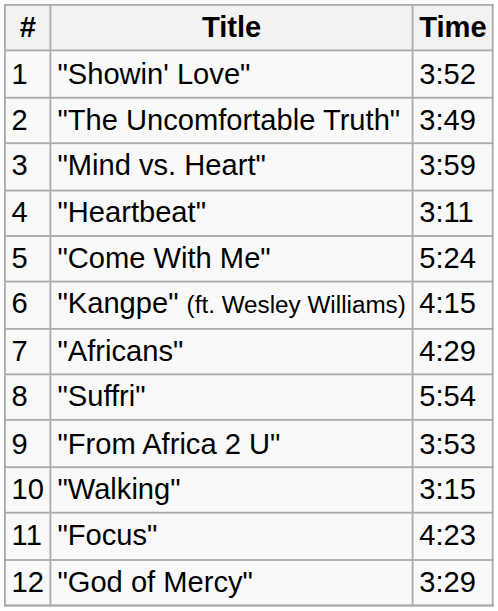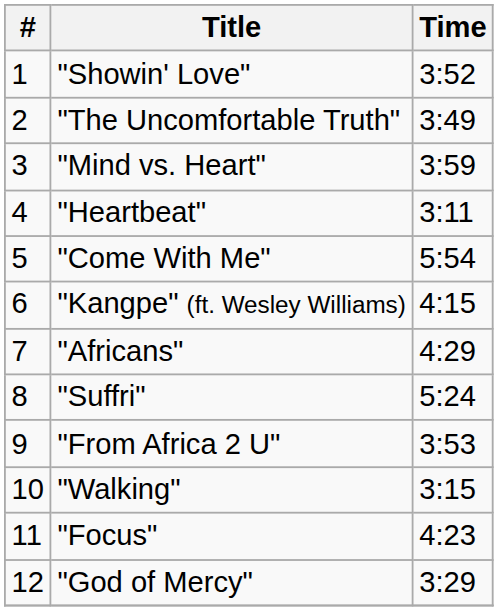"Come With Me" | Time: 5:24 -> 5:54
"Suffri" | Time: 5:54 -> 5:24
